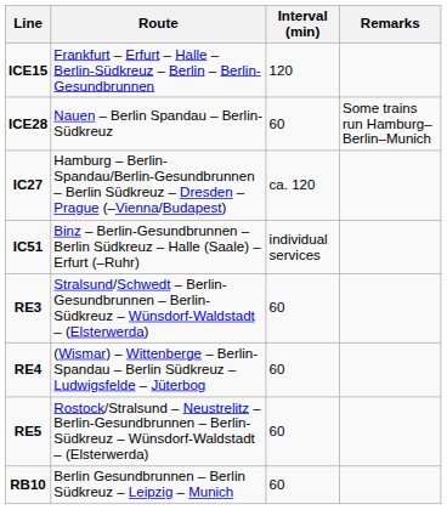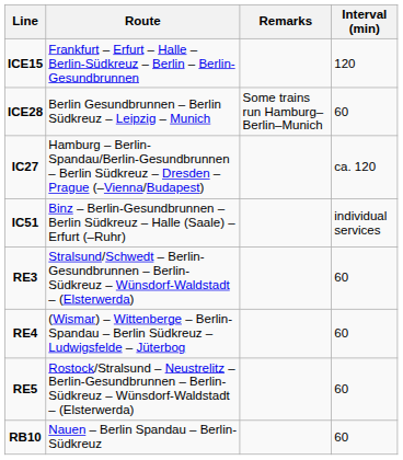columns swapped: Interval (min) <-> Remarks
ICE28 | Route: Nauen – Berlin Spandau – Berlin-Südkreuz -> Berlin Gesundbrunnen – Berlin Südkreuz – Leipzig – Munich
RB10 | Route: Berlin Gesundbrunnen – Berlin Südkreuz – Leipzig – Munich -> Nauen – Berlin Spandau – Berlin-Südkreuz
